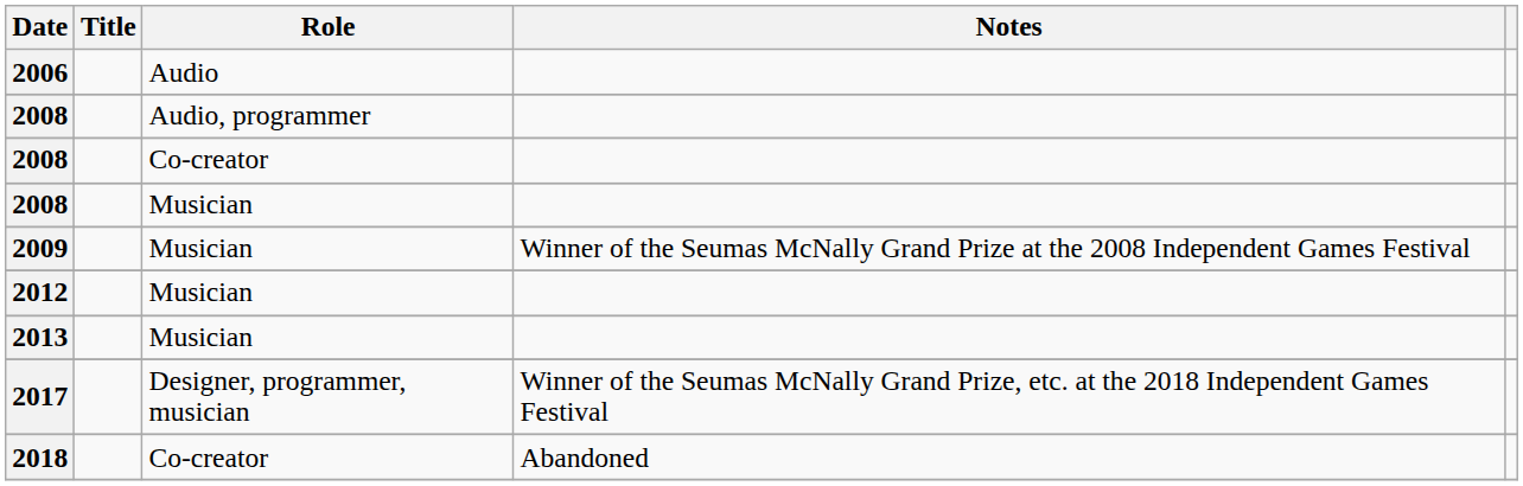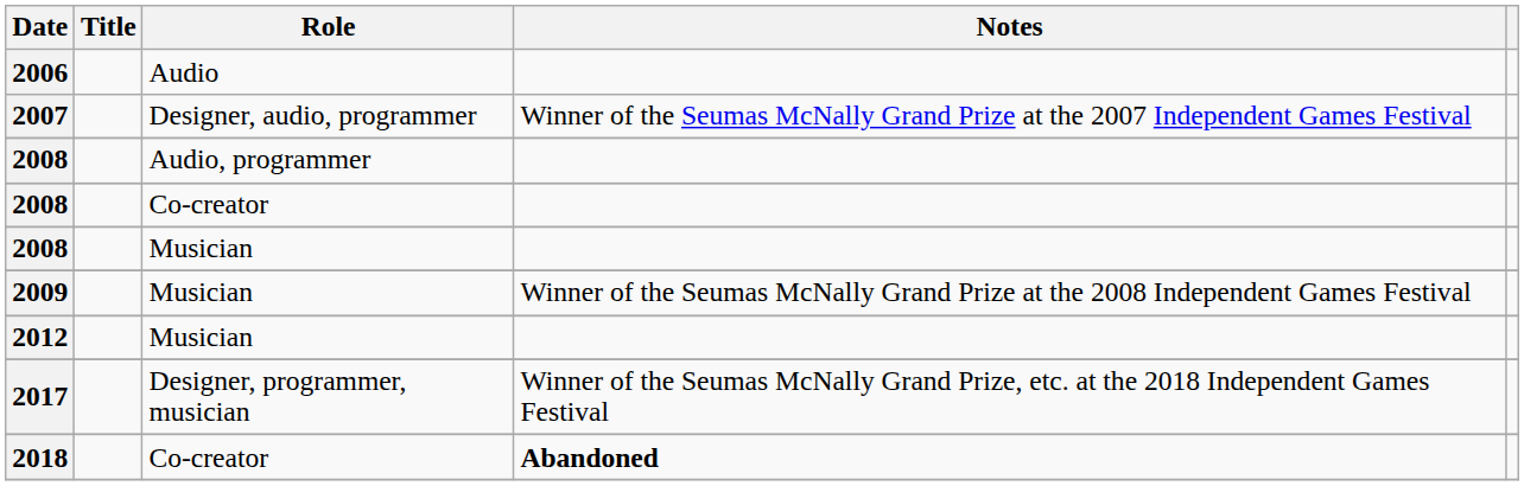+ row: 2007 | Designer, audio, programmer | Winner of the Seumas McNally Grand Prize at the 2007 Independent Games Festival
- row: 2013 | Musician
2018 | Notes: normal -> bold
